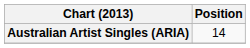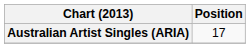Australian Artist Singles (ARIA) | Position: 14 -> 17
